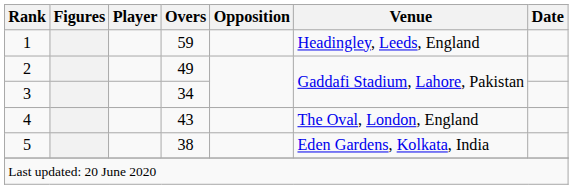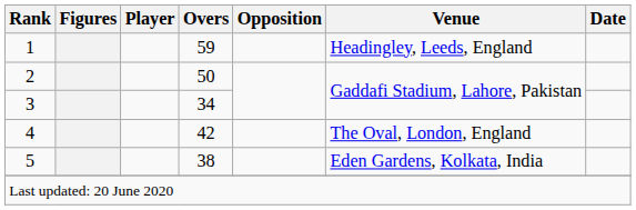2 | Overs: 49 -> 50
4 | Overs: 43 -> 42
